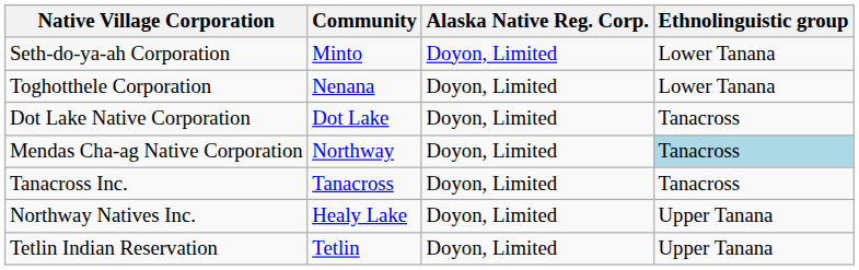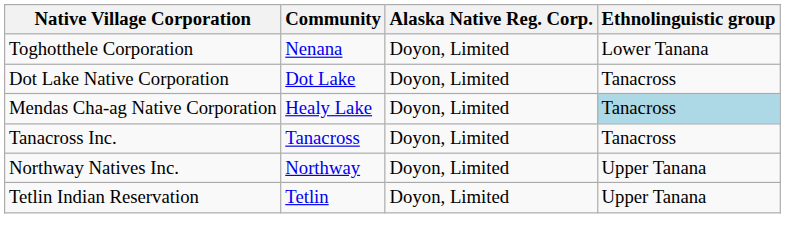- row: Seth-do-ya-ah Corporation | Minto | Doyon, Limited | Lower Tanana
Mendas Cha-ag Native Corporation | Community: Northway -> Healy Lake
Northway Natives Inc. | Community: Healy Lake -> Northway
